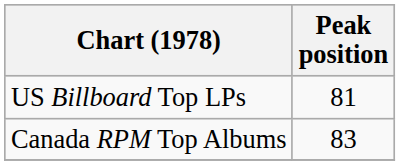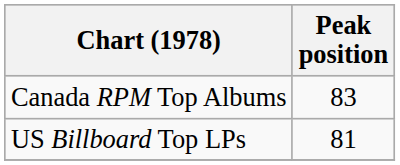rows swapped: US Billboard Top LPs <-> Canada RPM Top Albums
